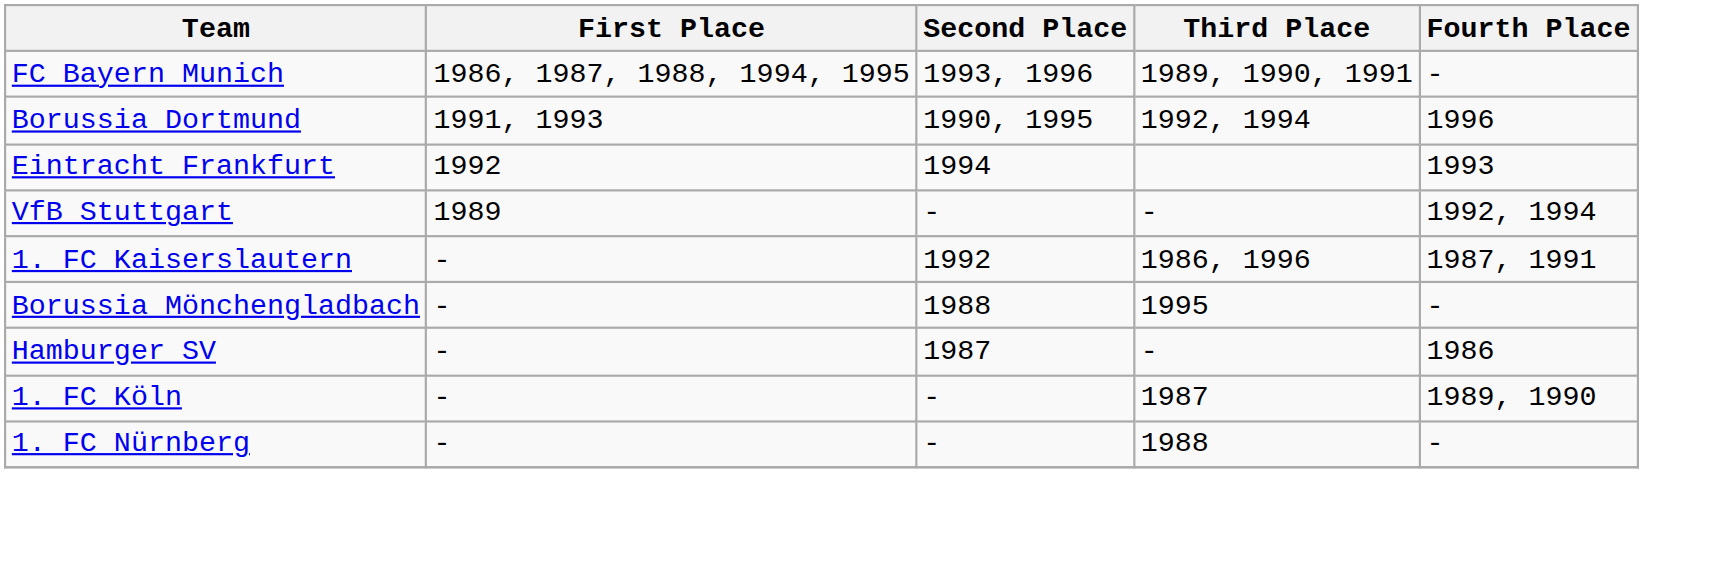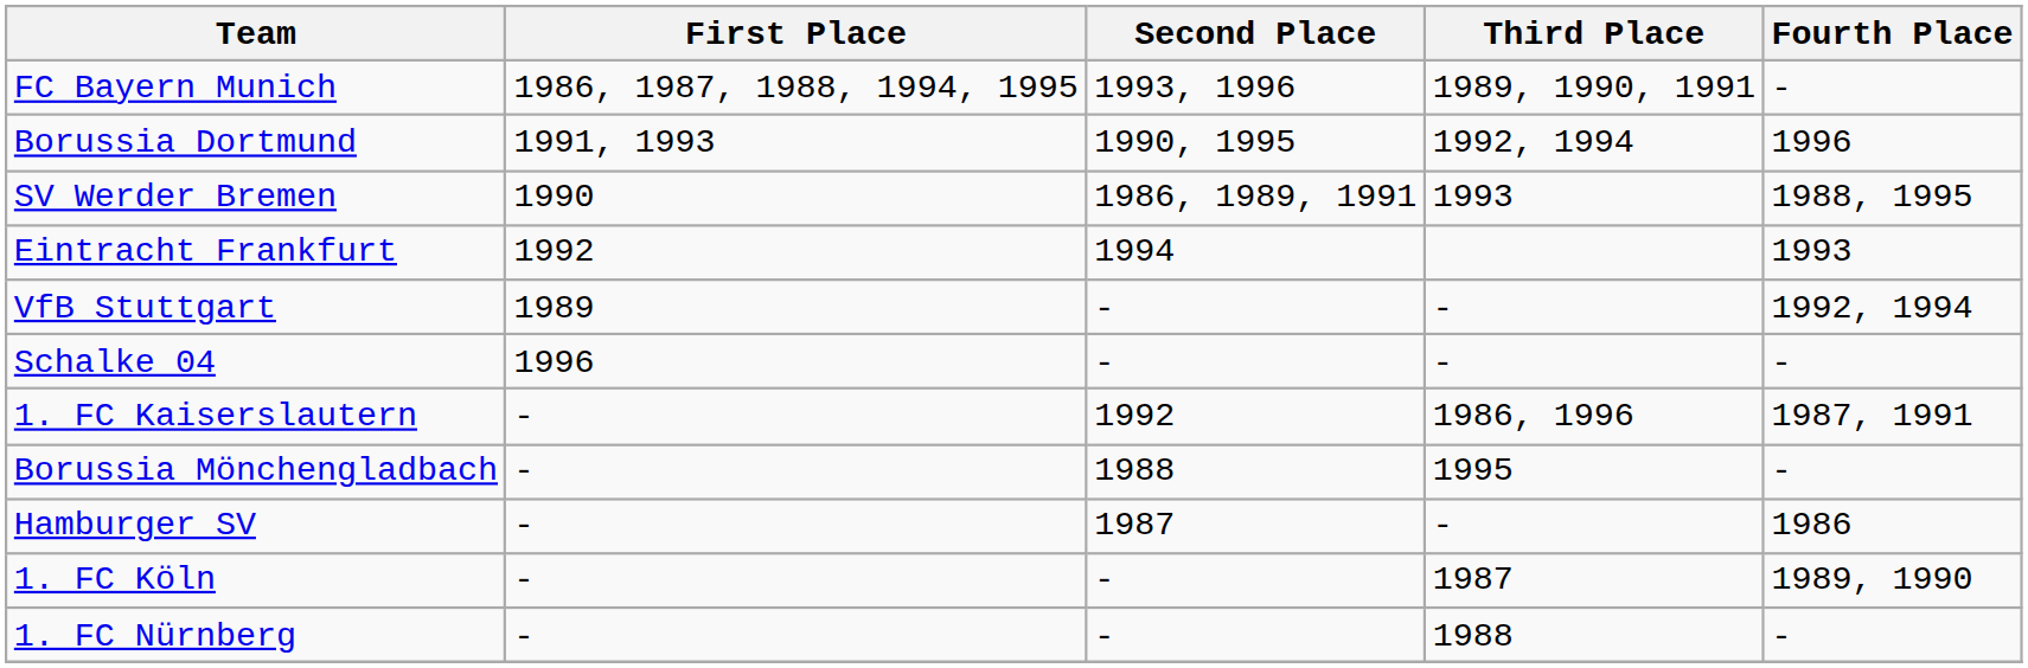+ row: SV Werder Bremen | 1990 | 1986, 1989, 1991 | 1993 | 1988, 1995
+ row: Schalke 04 | 1996 | - | - | -
